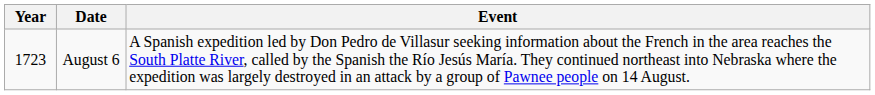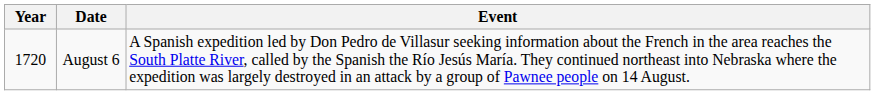August 6 | Year: 1723 -> 1720
